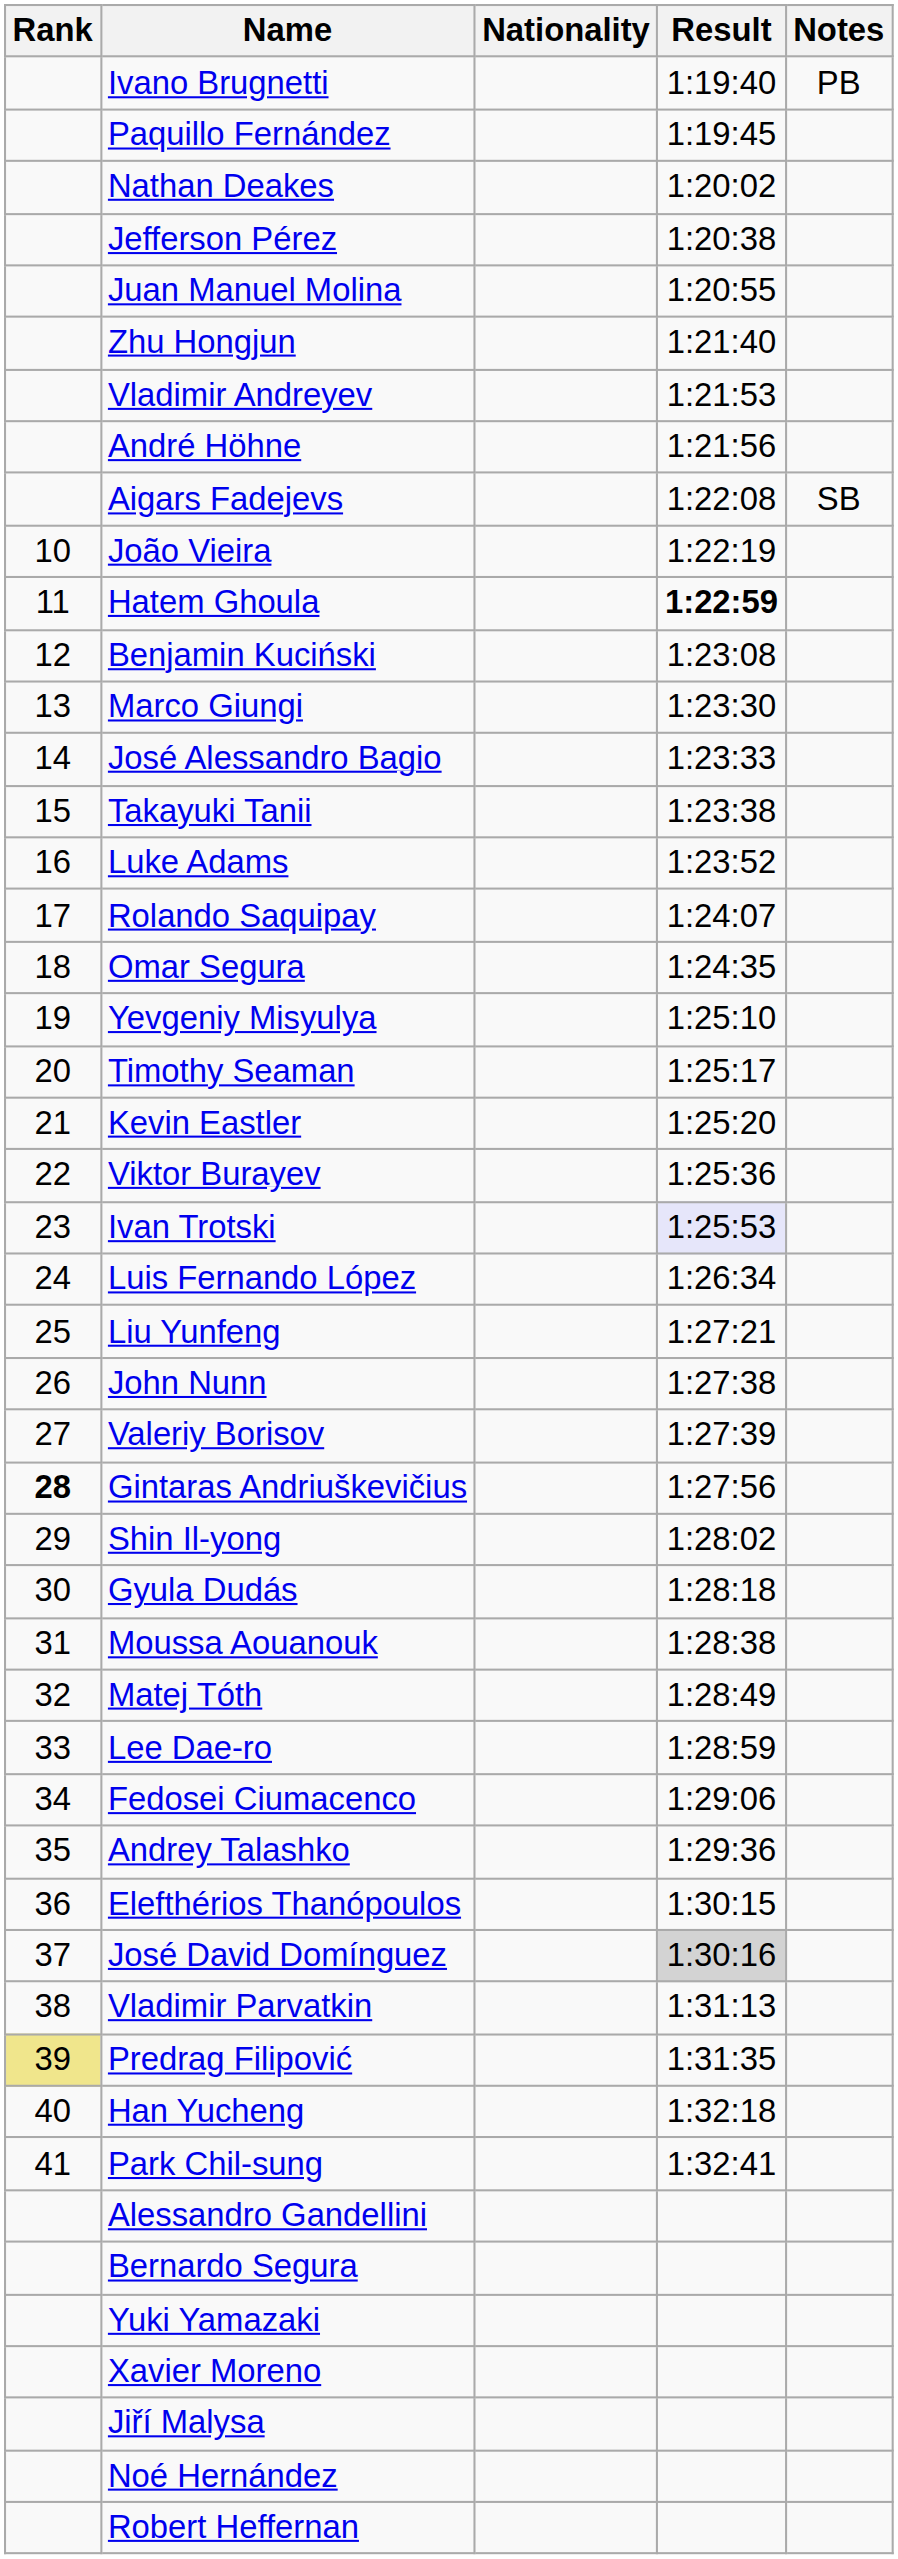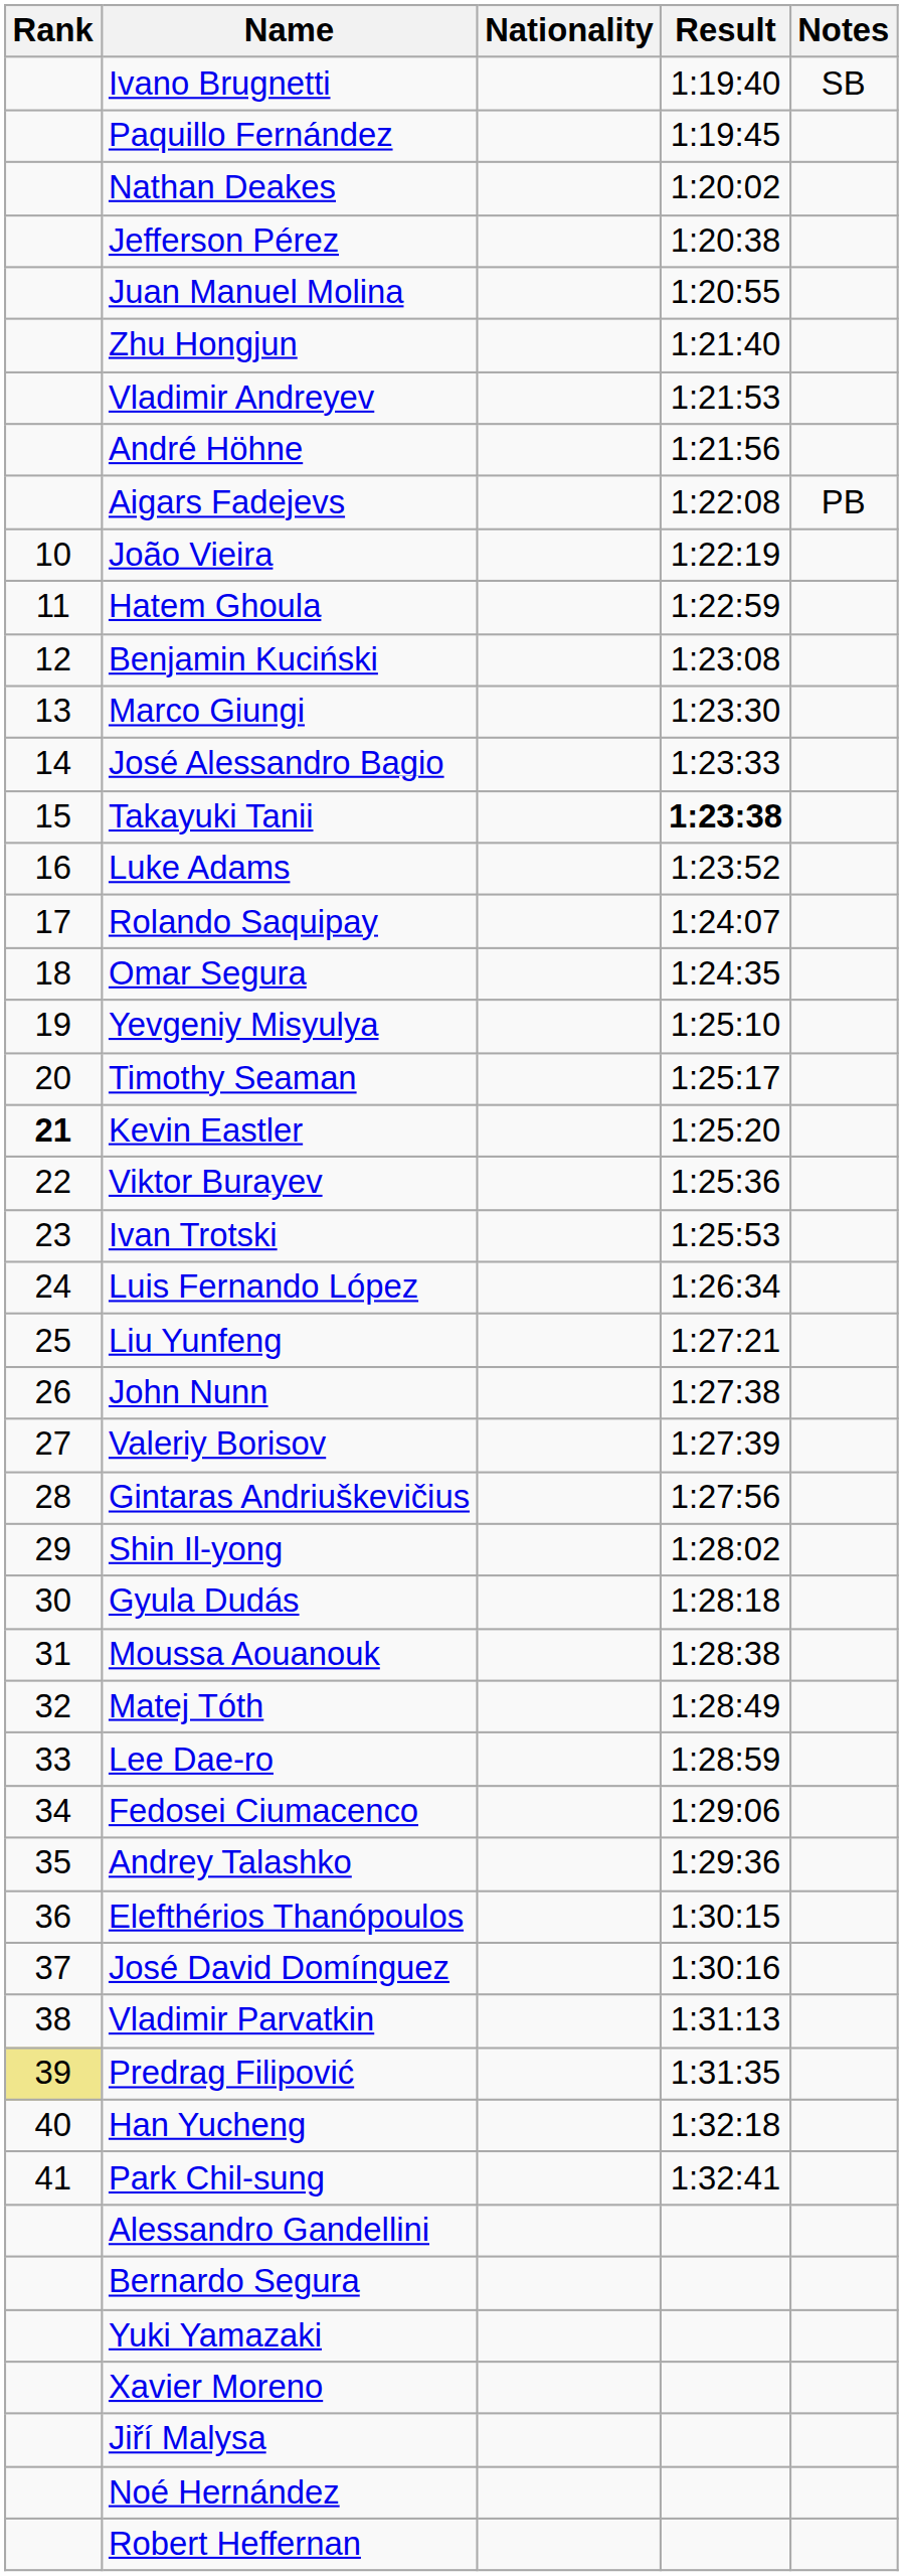Ivano Brugnetti | Notes: PB -> SB
Aigars Fadejevs | Notes: SB -> PB
Hatem Ghoula | Result: bold -> normal
Takayuki Tanii | Result: normal -> bold
Kevin Eastler | Rank: normal -> bold
Ivan Trotski | Result: lavender background -> no background
Gintaras Andriuškevičius | Rank: bold -> normal
José David Domínguez | Result: lightgrey background -> no background
